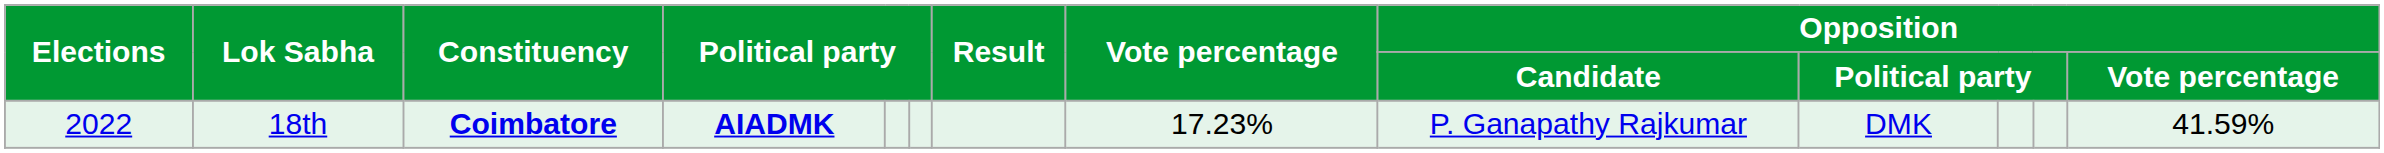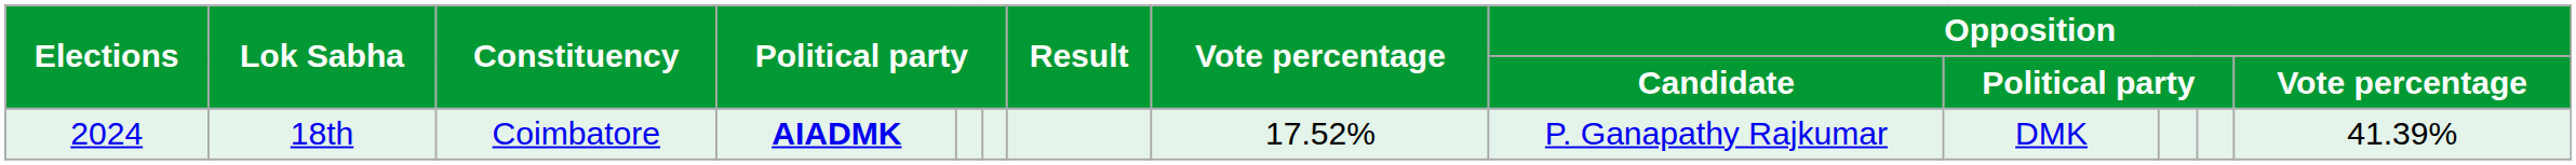18th | Elections: 2022 -> 2024
18th | Constituency: bold -> normal
18th | Vote percentage: 17.23% -> 17.52%
18th | Opposition / Vote percentage: 41.59% -> 41.39%
